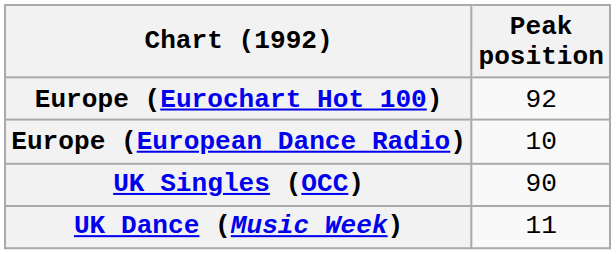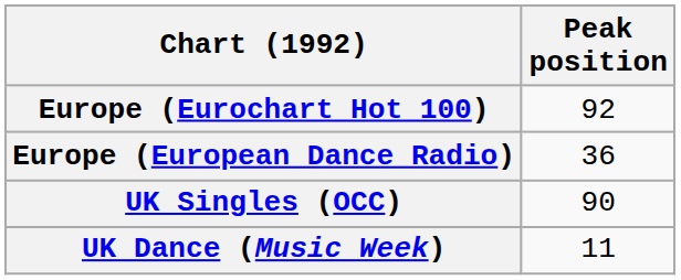Europe (European Dance Radio) | Peak position: 10 -> 36
